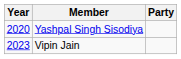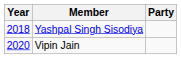Yashpal Singh Sisodiya | Year: 2020 -> 2018
Vipin Jain | Year: 2023 -> 2020
